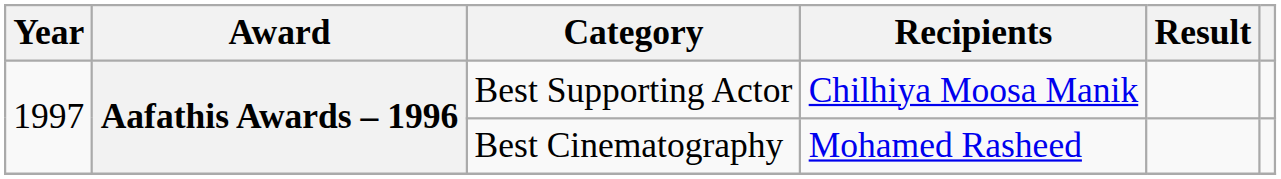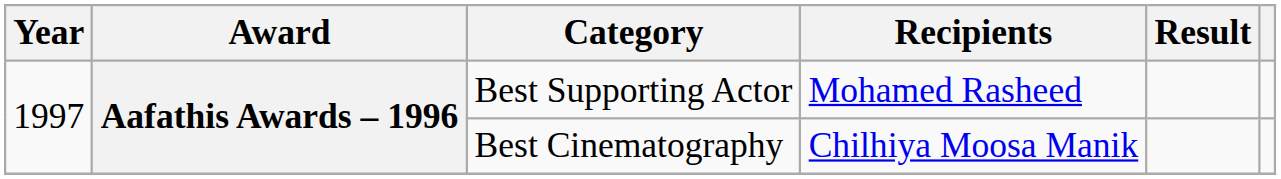Best Supporting Actor | Recipients: Chilhiya Moosa Manik -> Mohamed Rasheed
Best Cinematography | Recipients: Mohamed Rasheed -> Chilhiya Moosa Manik
